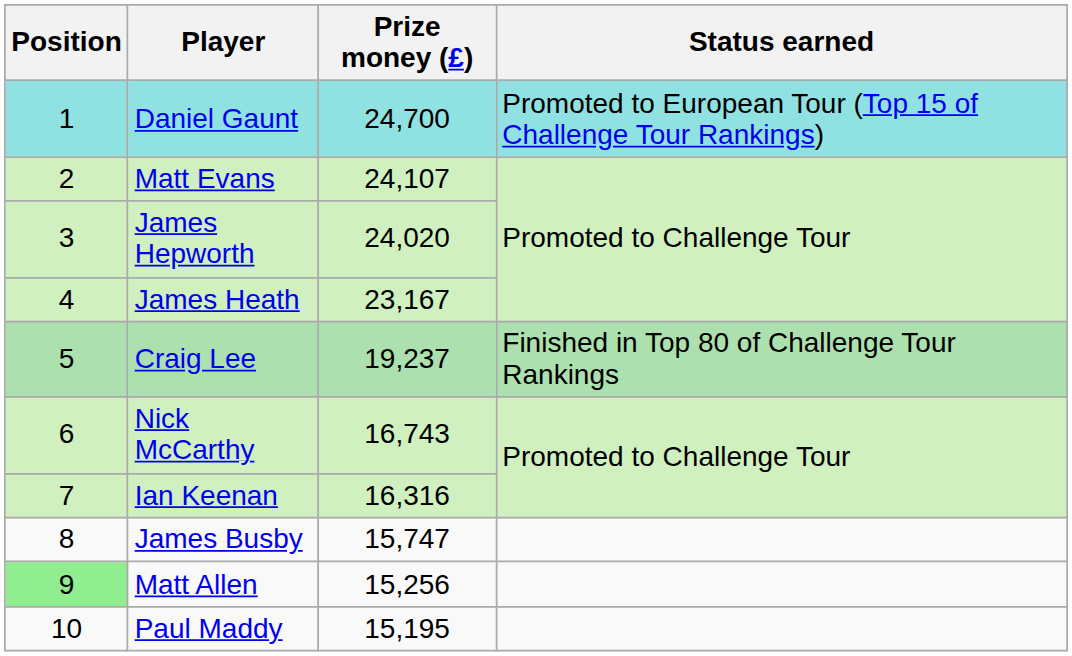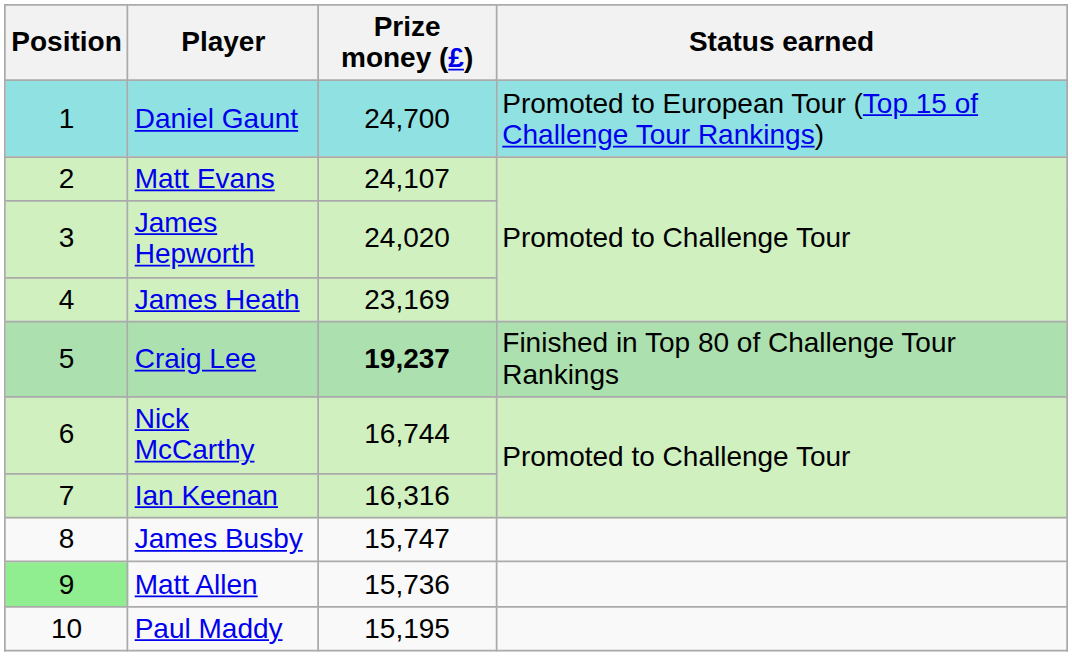James Heath | Prize money (£): 23,167 -> 23,169
Craig Lee | Prize money (£): normal -> bold
Nick McCarthy | Prize money (£): 16,743 -> 16,744
Matt Allen | Prize money (£): 15,256 -> 15,736
